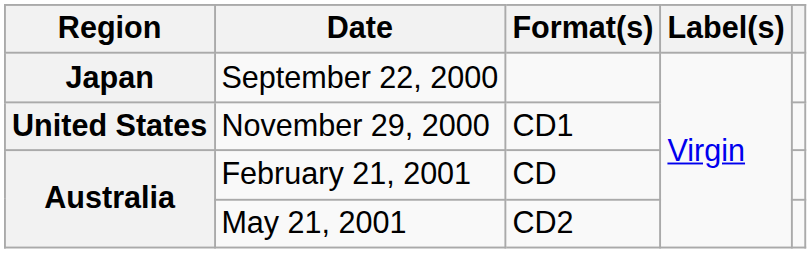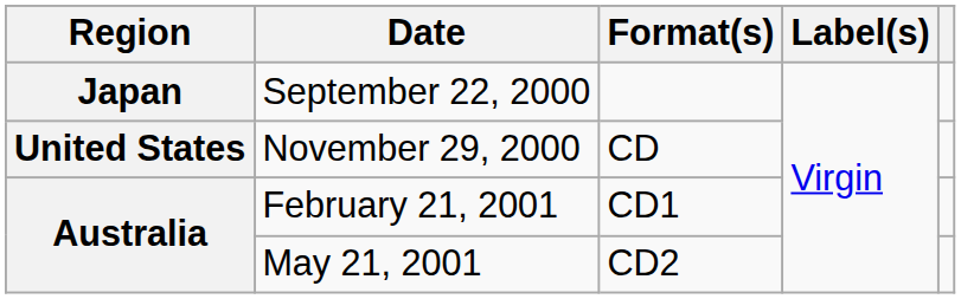November 29, 2000 | Format(s): CD1 -> CD
February 21, 2001 | Format(s): CD -> CD1
